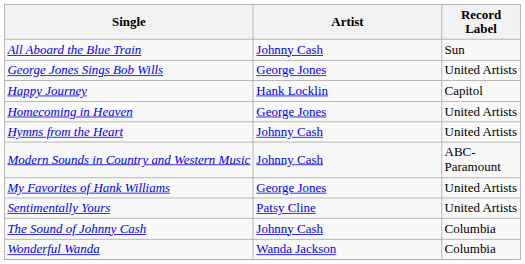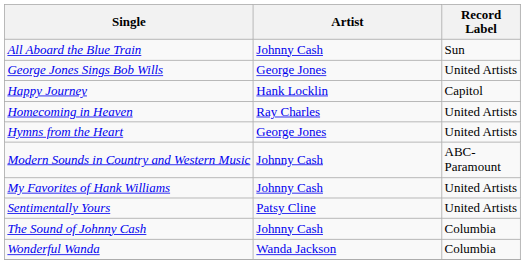Homecoming in Heaven | Artist: George Jones -> Ray Charles
Hymns from the Heart | Artist: Johnny Cash -> George Jones
My Favorites of Hank Williams | Artist: George Jones -> Johnny Cash
